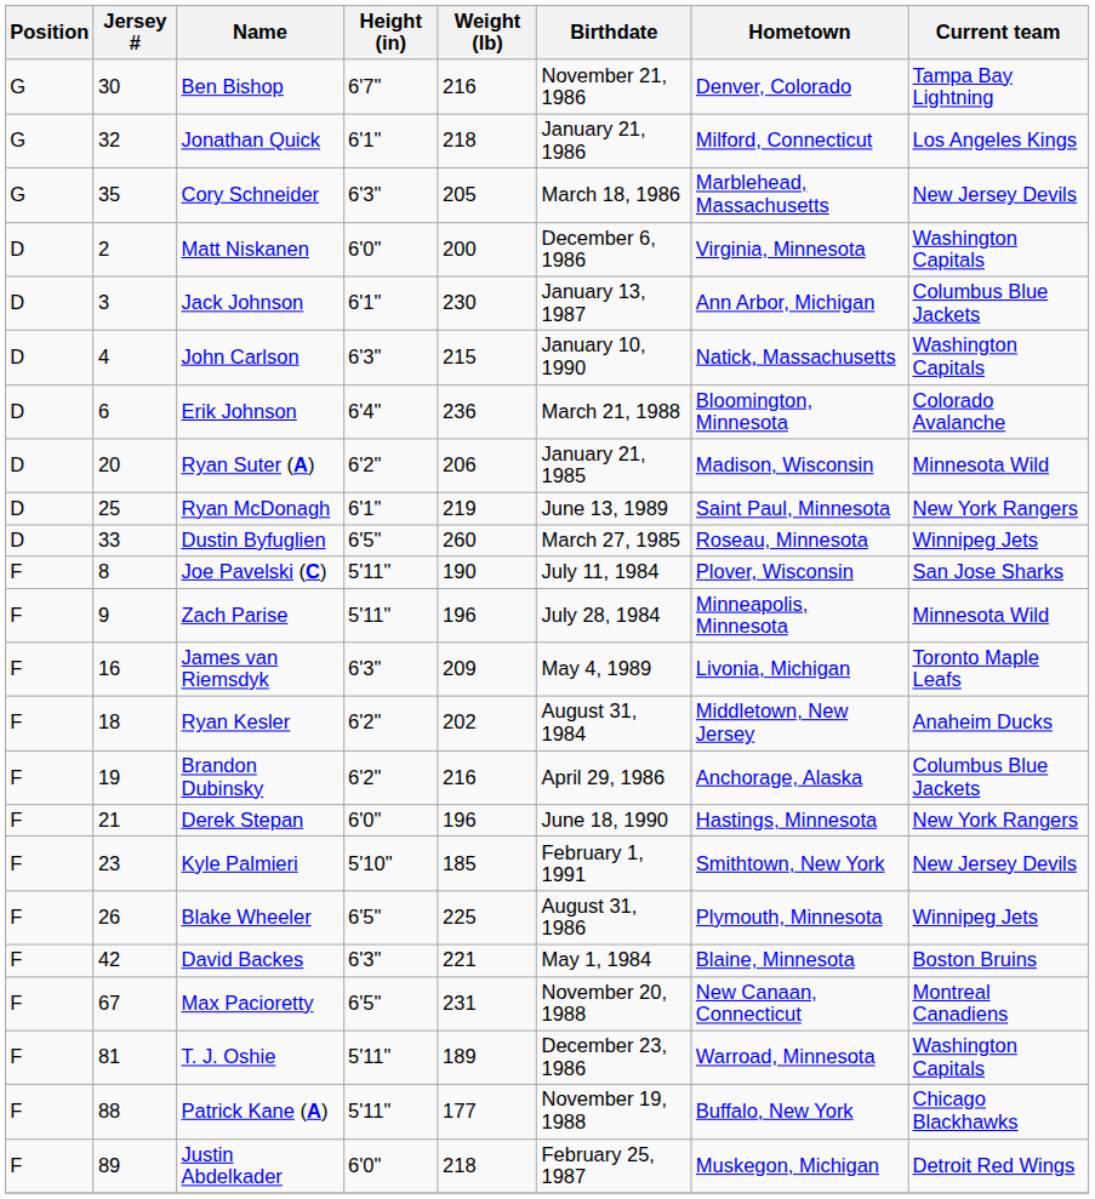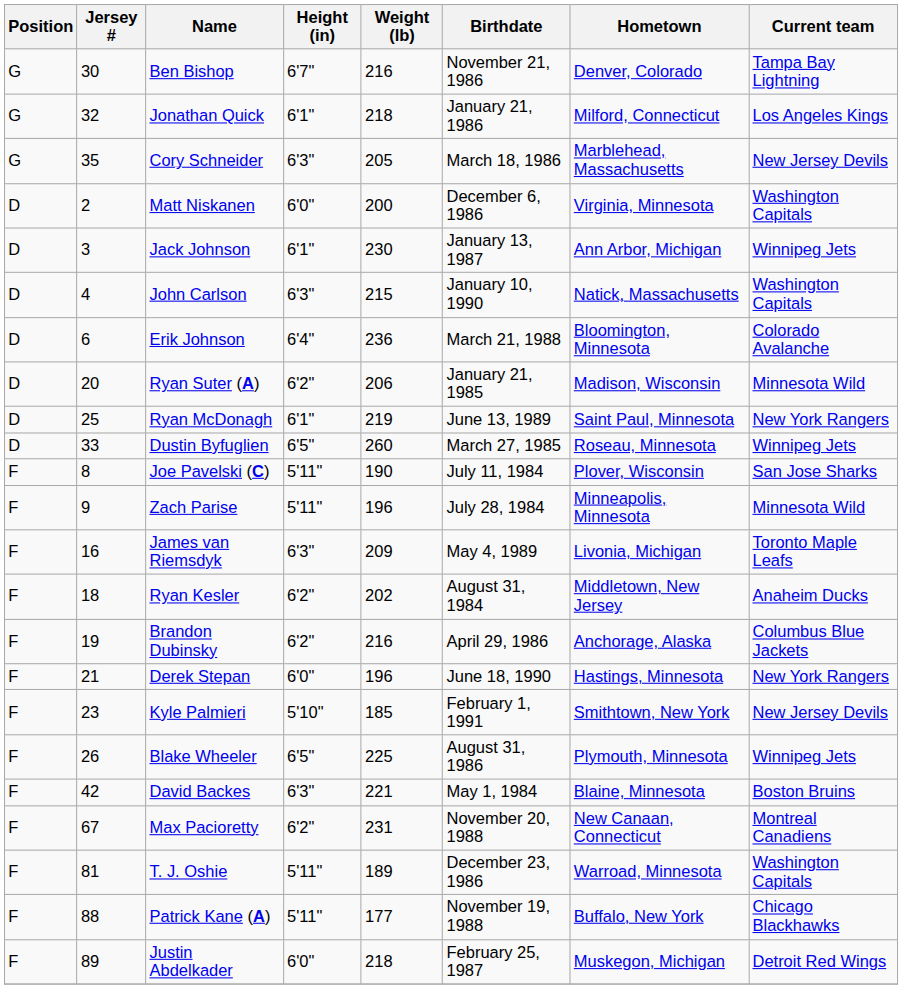Jack Johnson | Current team: Columbus Blue Jackets -> Winnipeg Jets
Max Pacioretty | Height (in): 6'5" -> 6'2"
